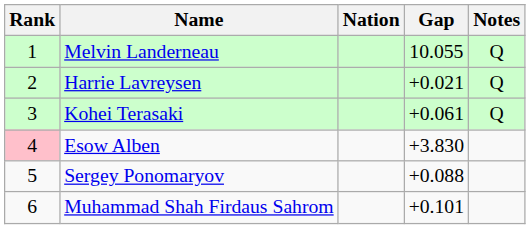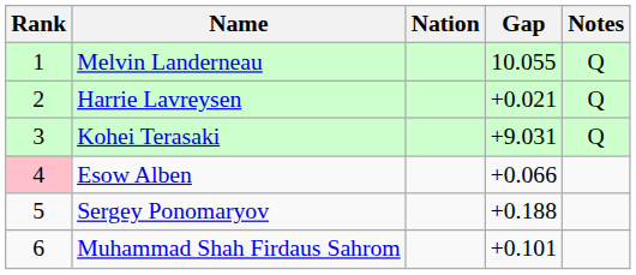Kohei Terasaki | Gap: +0.061 -> +9.031
Esow Alben | Gap: +3.830 -> +0.066
Sergey Ponomaryov | Gap: +0.088 -> +0.188
